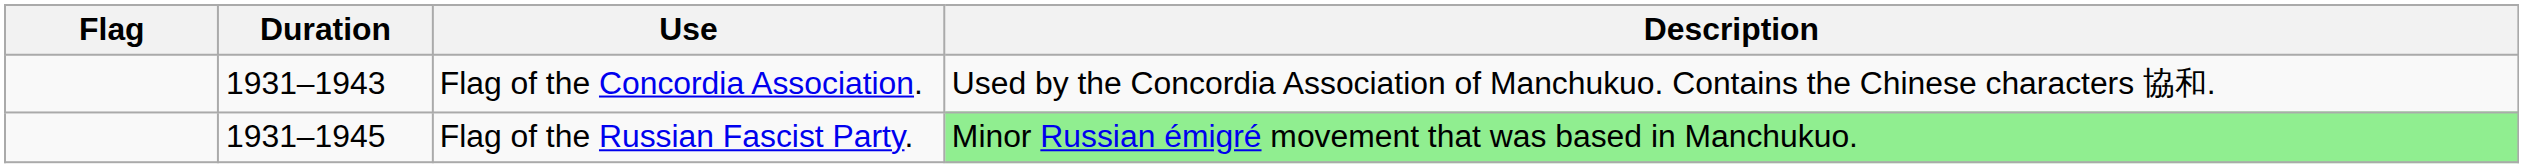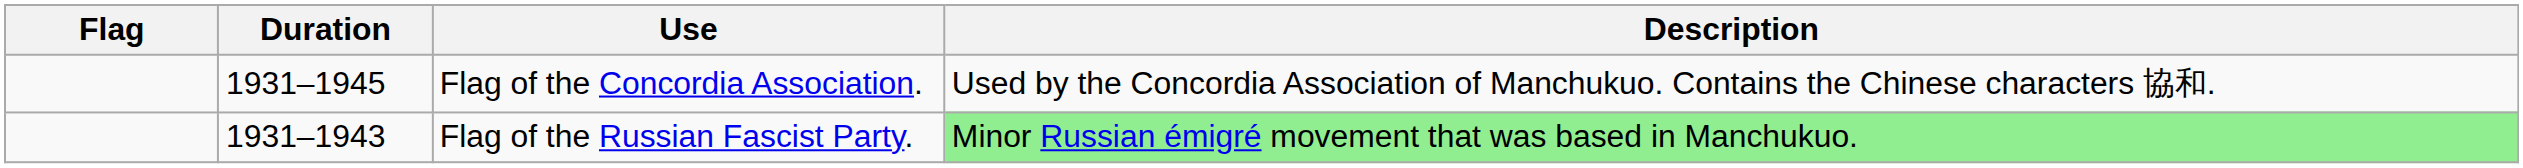Flag of the Concordia Association. | Duration: 1931–1943 -> 1931–1945
Flag of the Russian Fascist Party. | Duration: 1931–1945 -> 1931–1943
